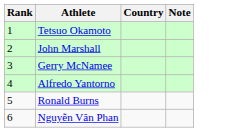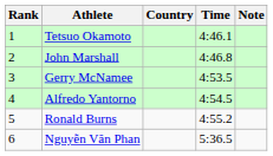+ column: Time | 4:46.1 | 4:46.8 | 4:53.5 | 4:54.5 | 4:55.2 | 5:36.5
